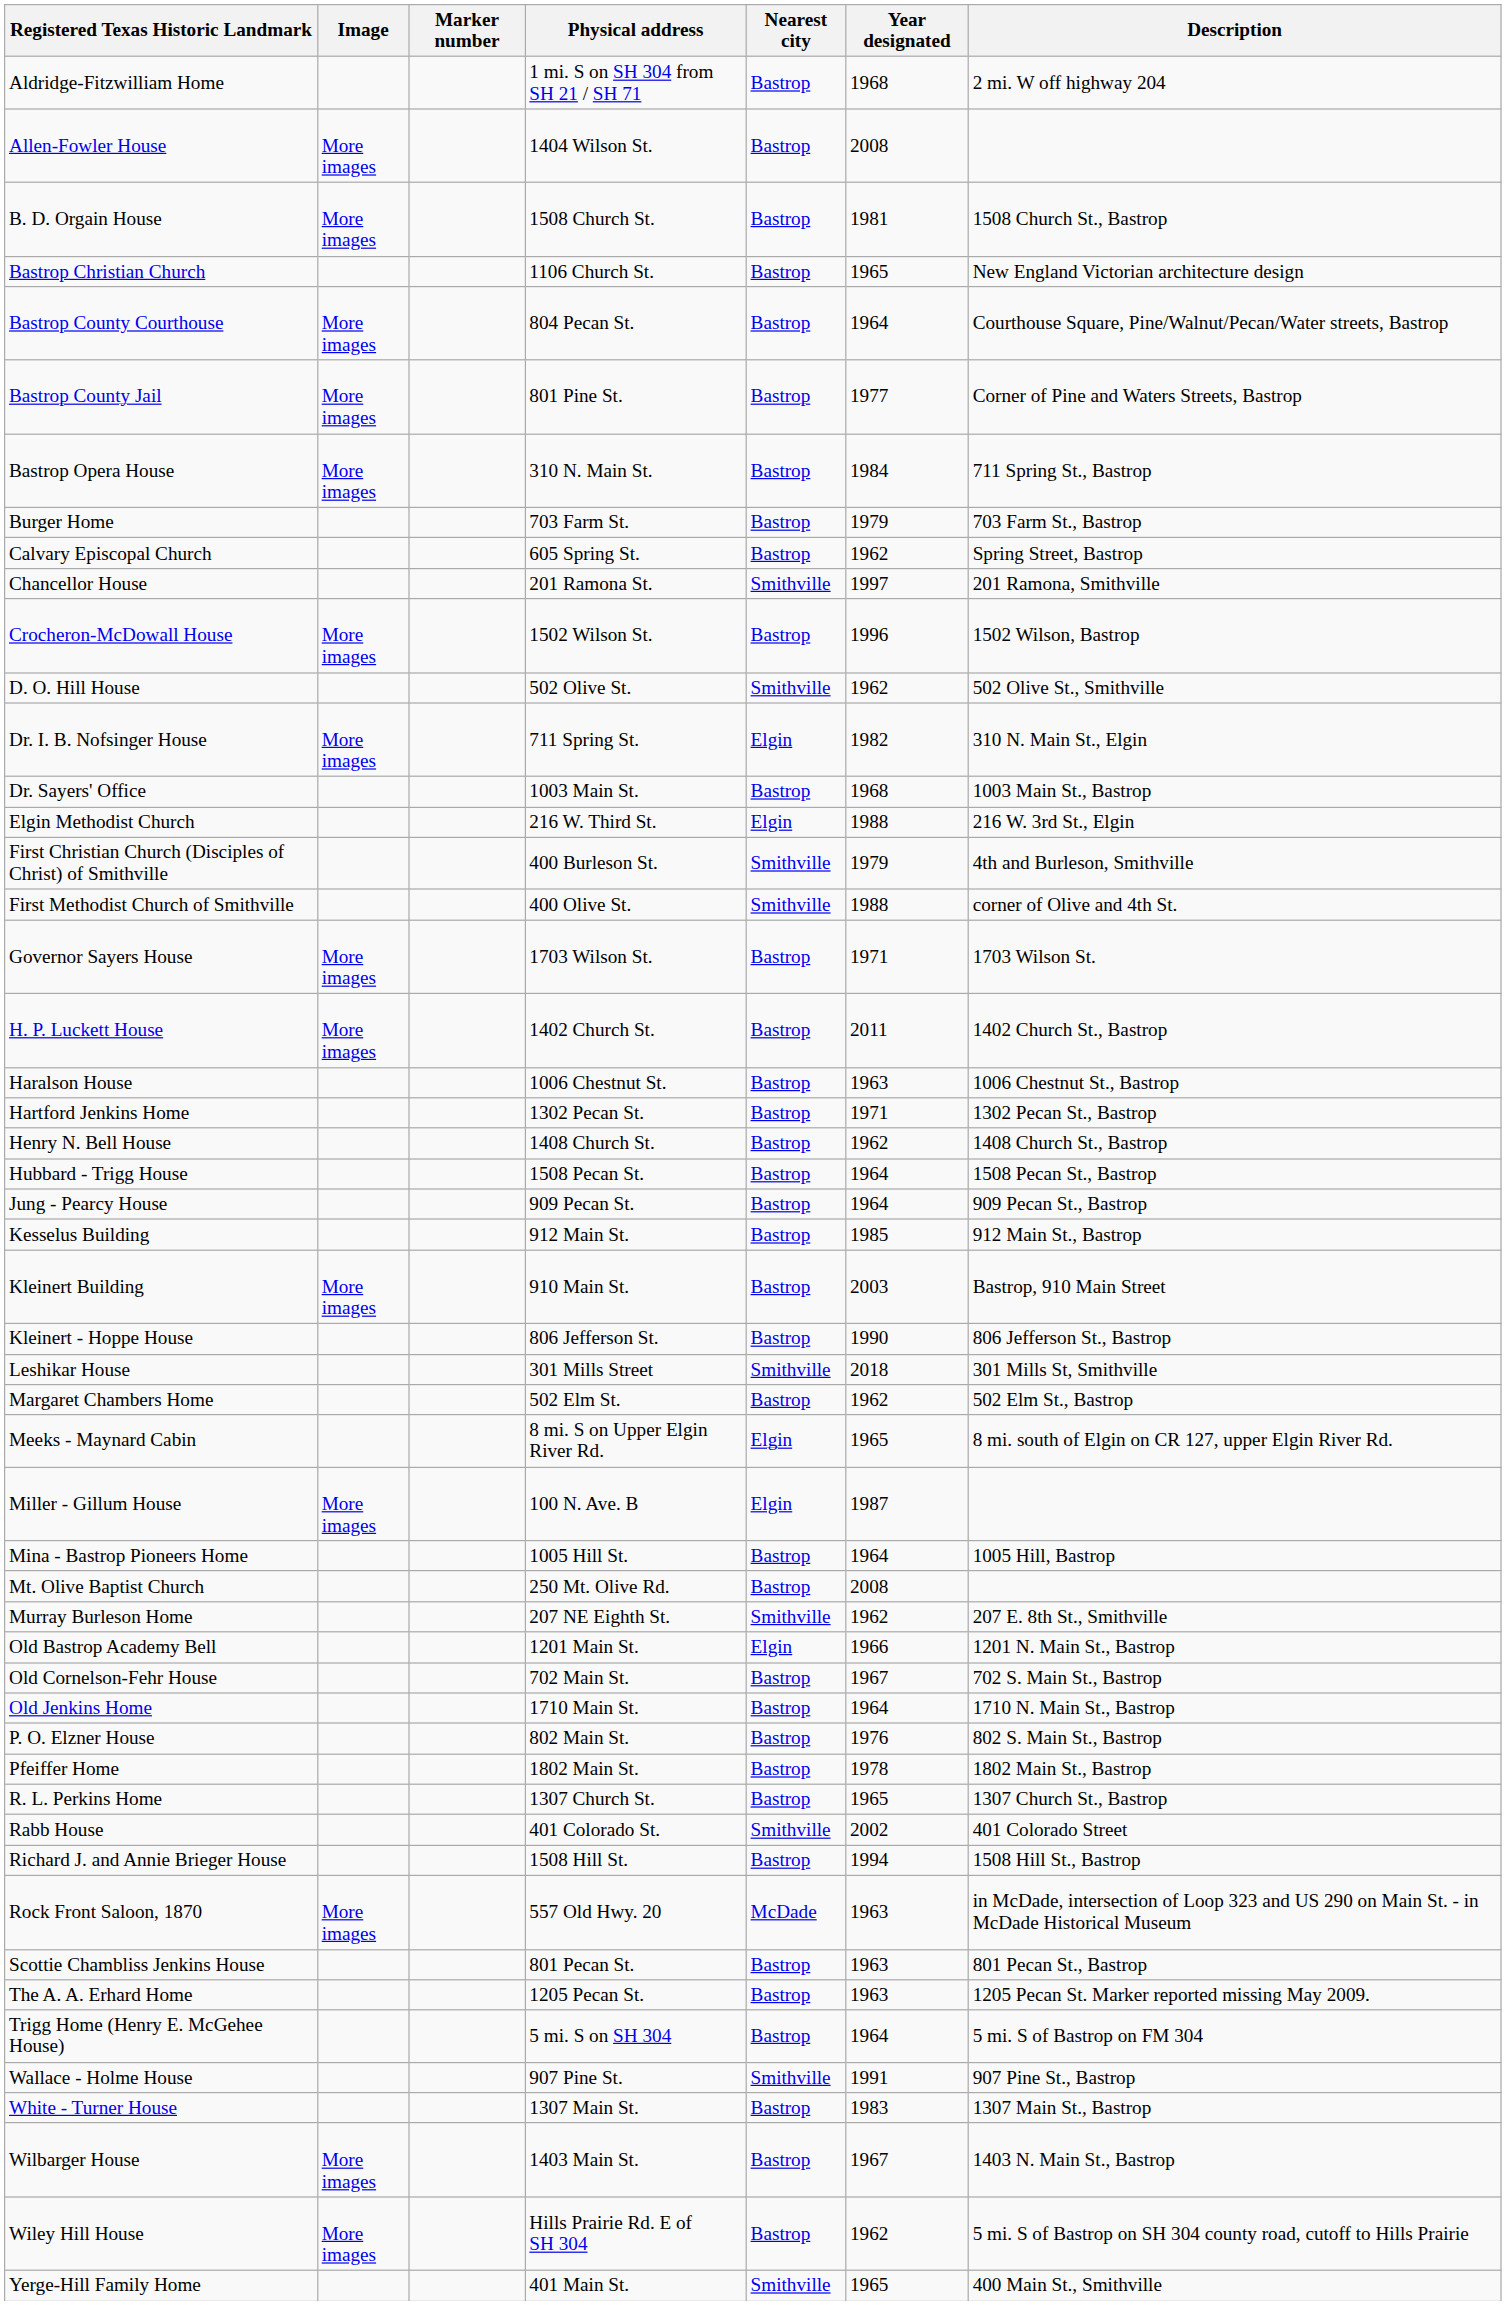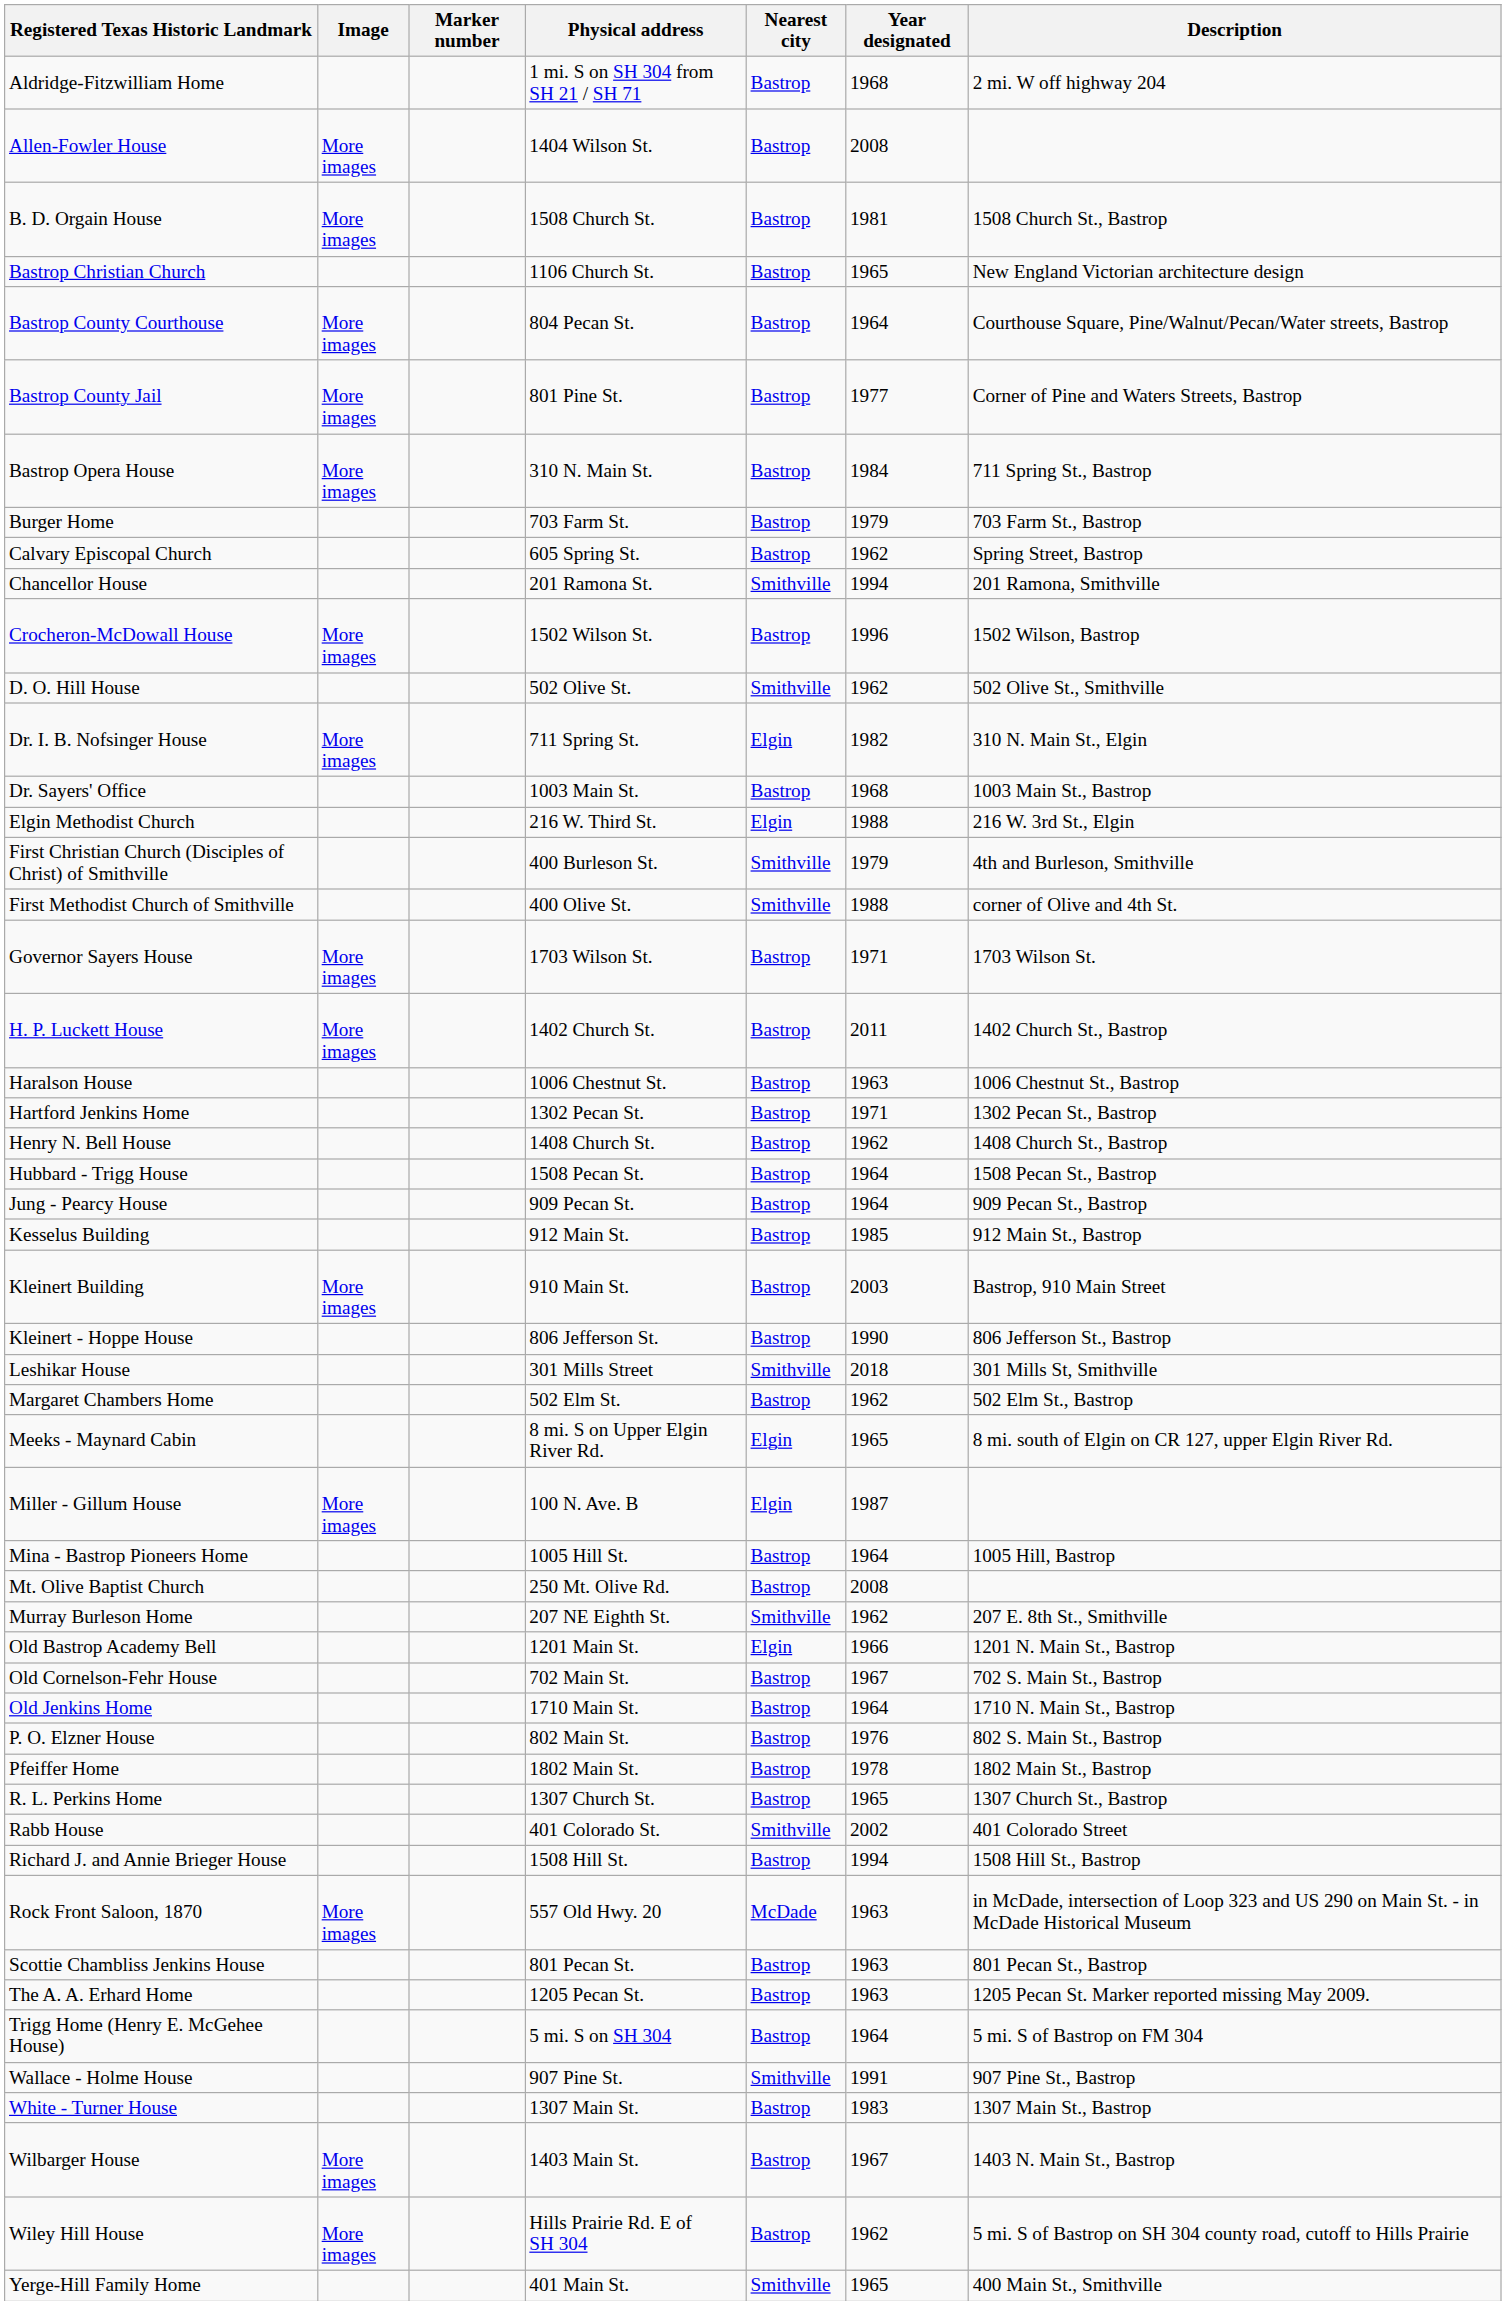Chancellor House | Year designated: 1997 -> 1994
